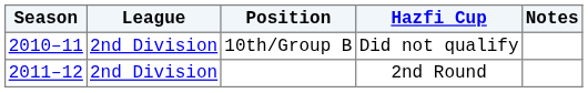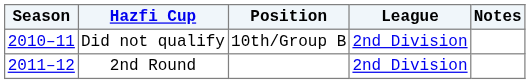columns swapped: League <-> Hazfi Cup
